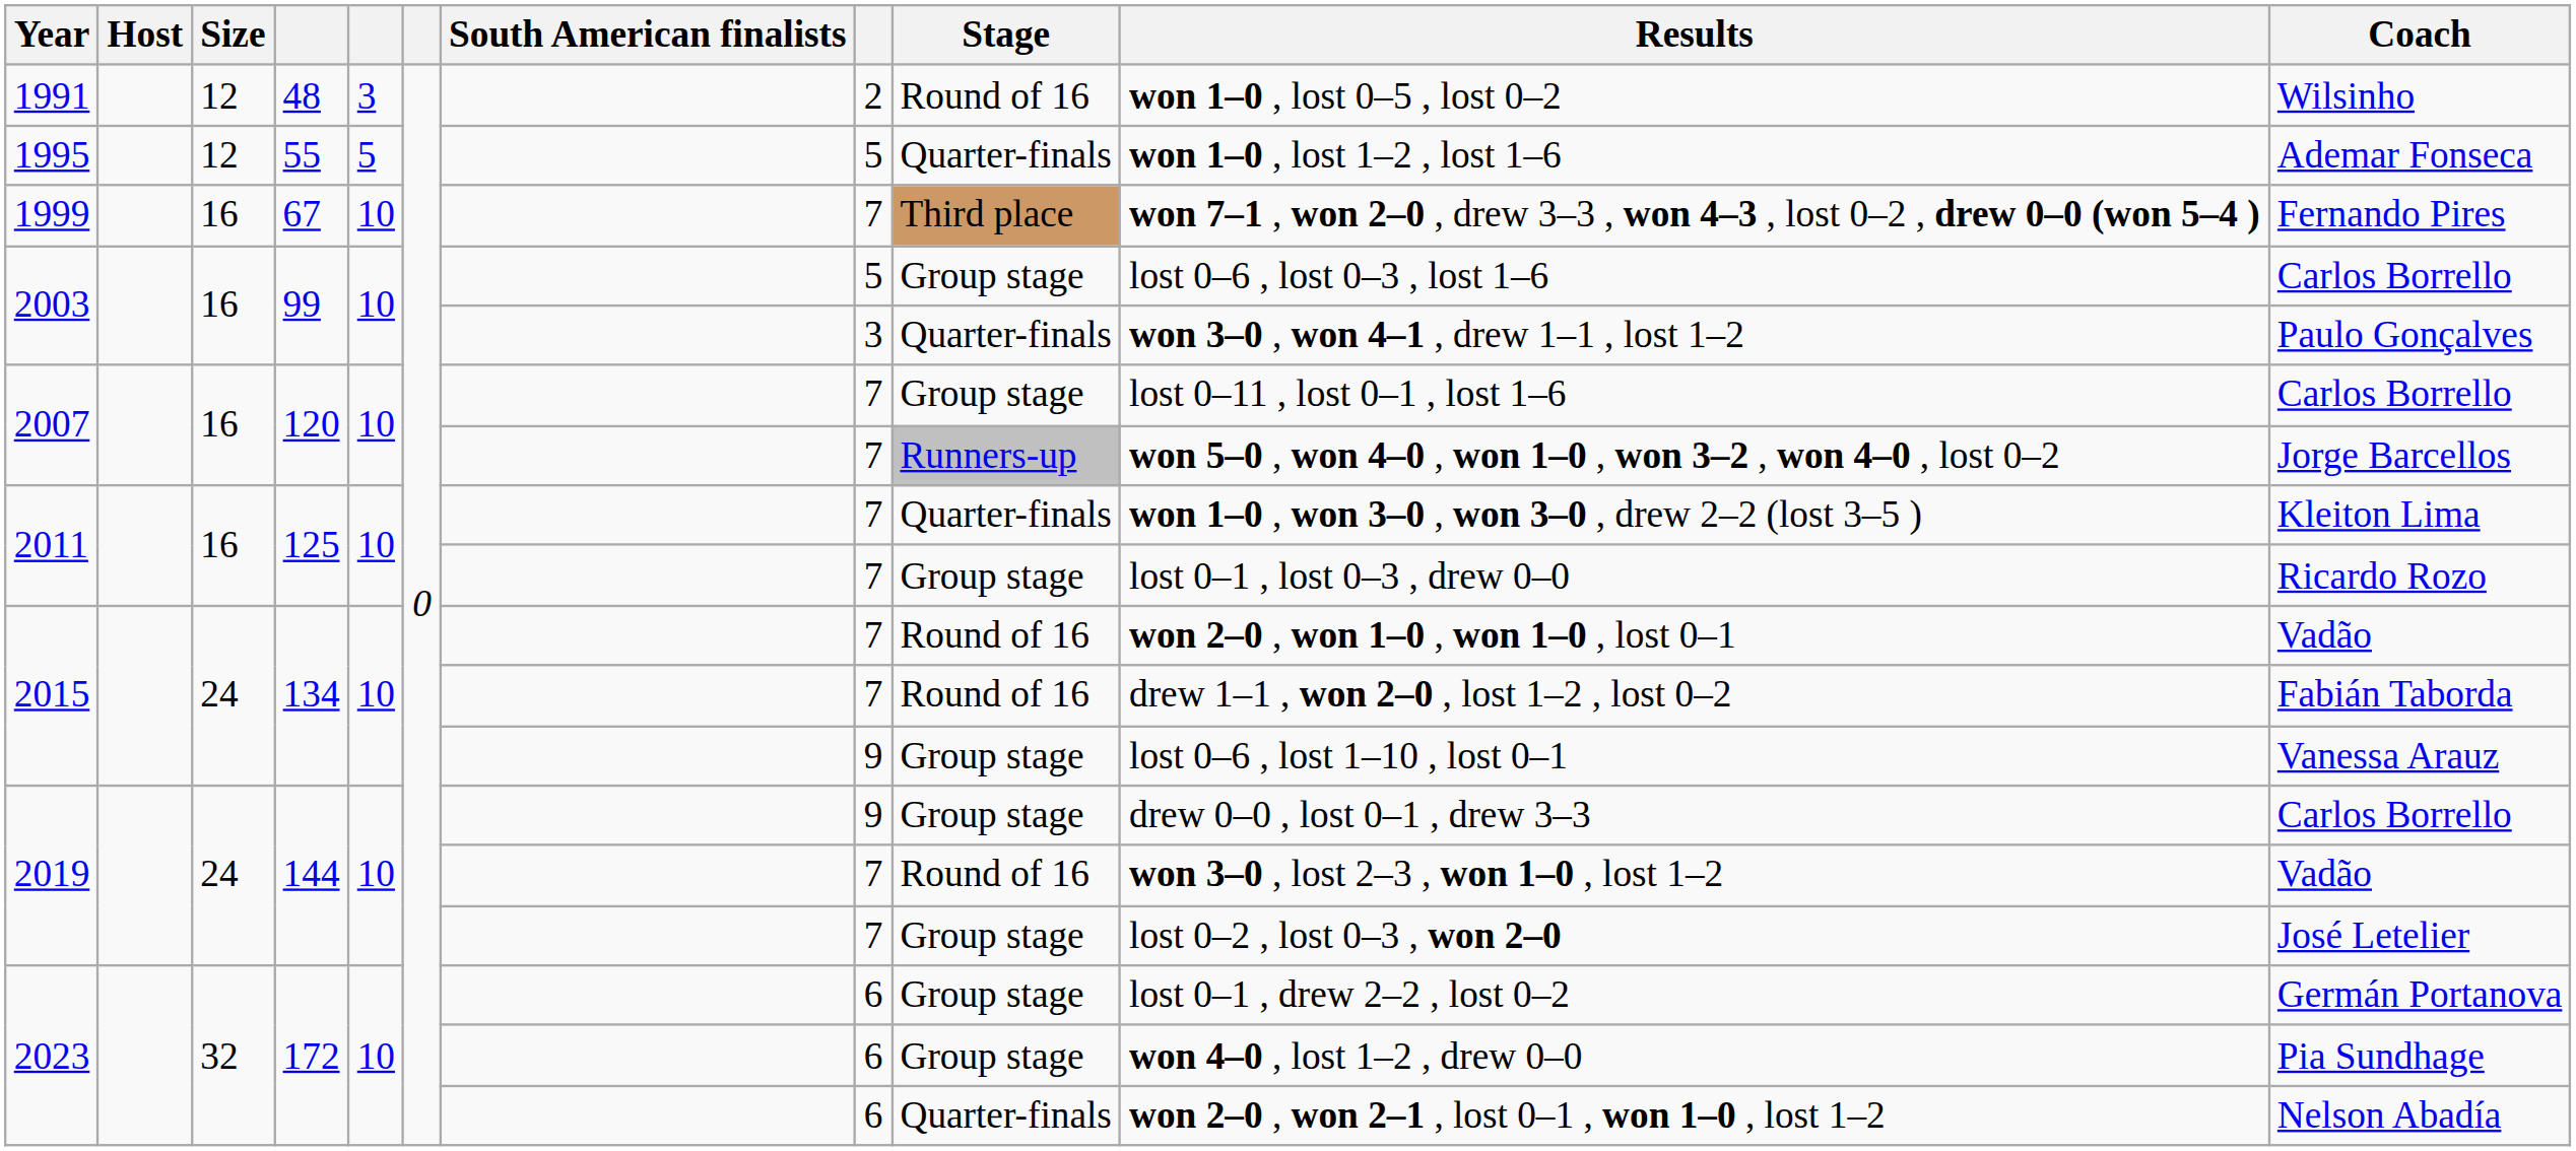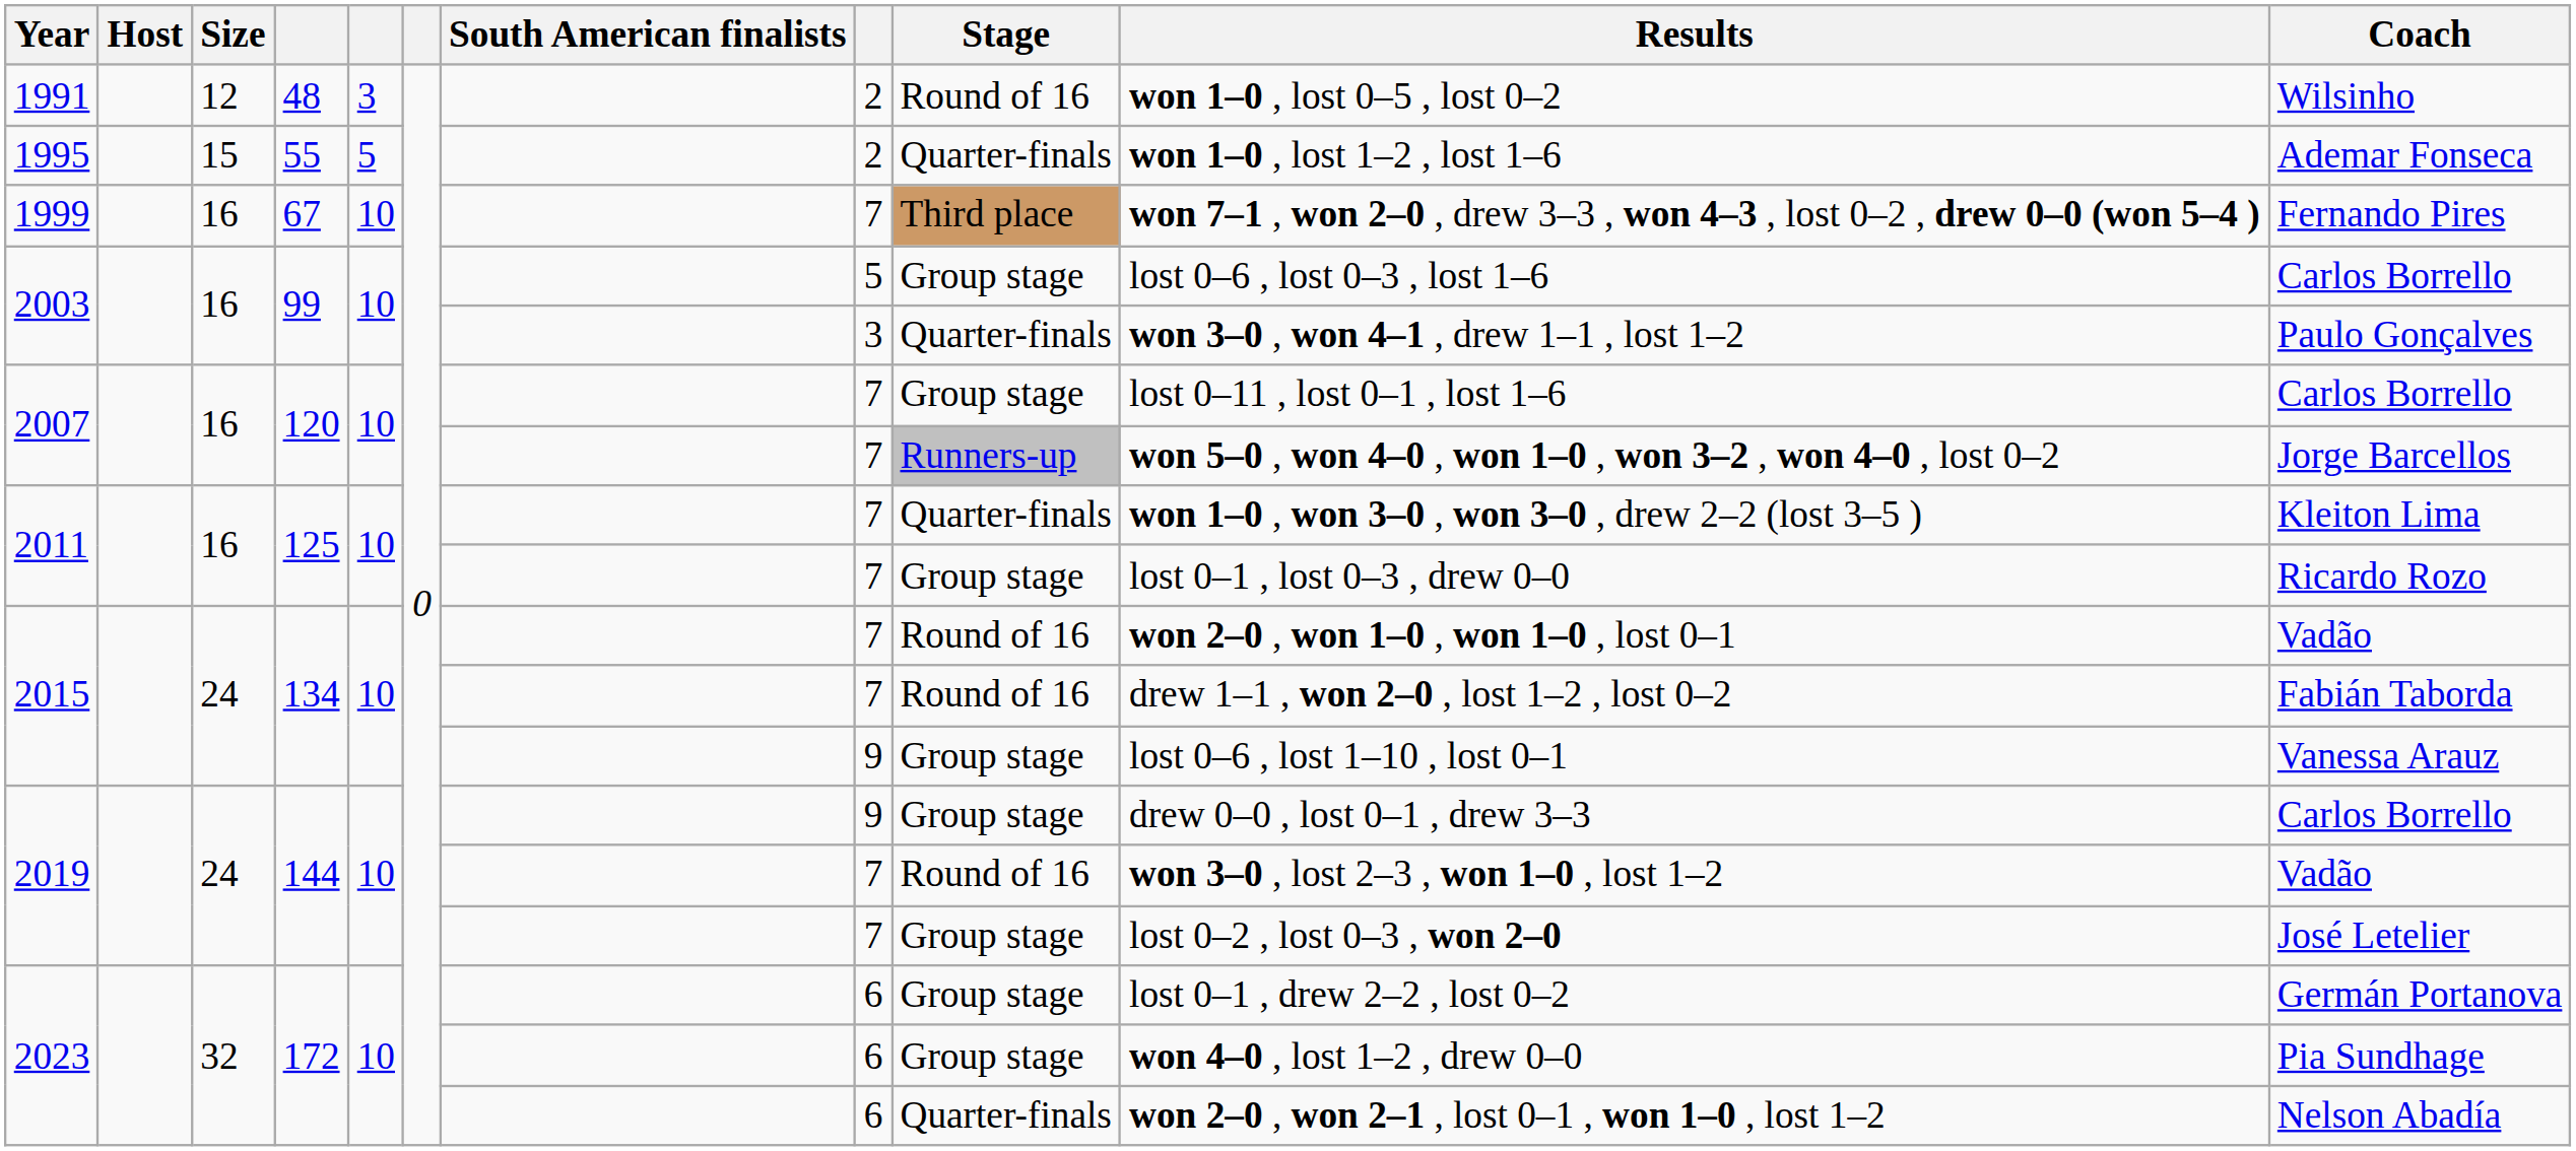1995 | Size: 12 -> 15
1995 | column 8: 5 -> 2
